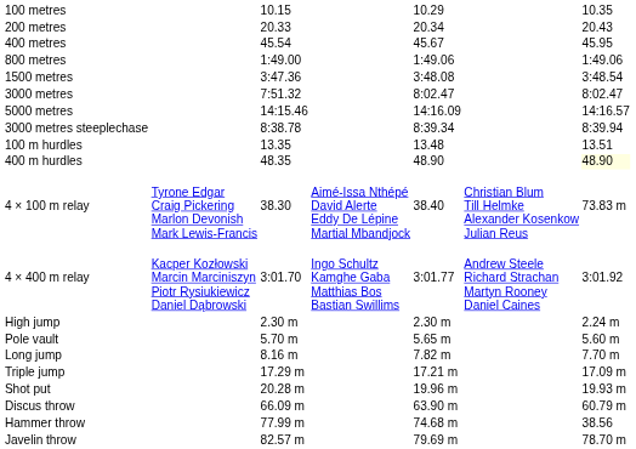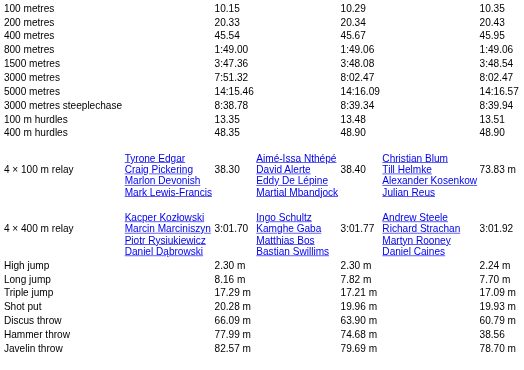400 m hurdles | column 7: lightyellow background -> no background
- row: Pole vault | 5.70 m | 5.65 m | 5.60 m
